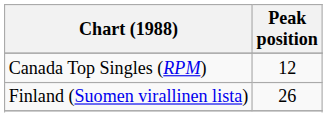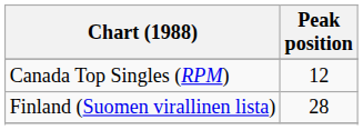Finland (Suomen virallinen lista) | Peak position: 26 -> 28
